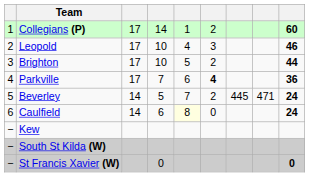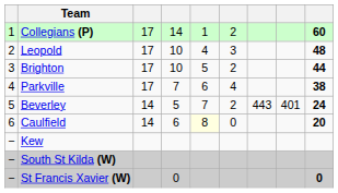Leopold | column 9: 46 -> 48
Parkville | column 6: bold -> normal
Parkville | column 9: 36 -> 38
Beverley | column 7: 445 -> 443
Beverley | column 8: 471 -> 401
Caulfield | column 9: 24 -> 20
